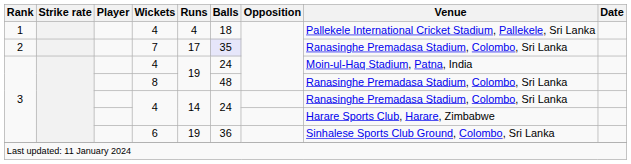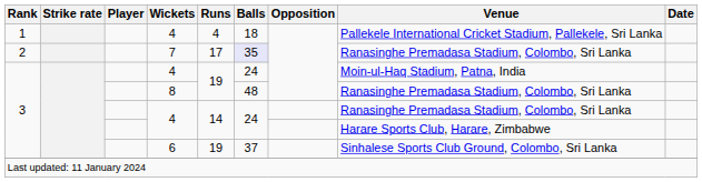6 | Balls: 36 -> 37
